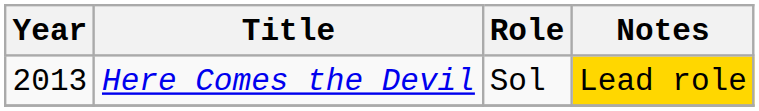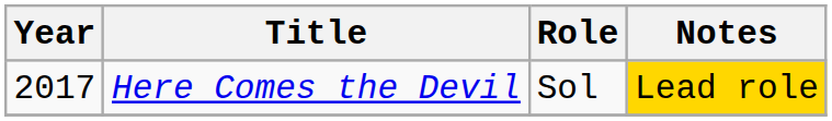Here Comes the Devil | Year: 2013 -> 2017
